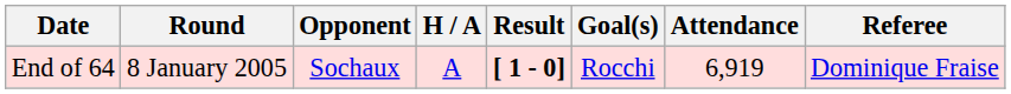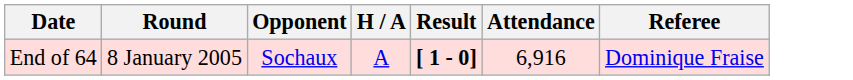- column: Goal(s) | Rocchi
End of 64 | Attendance: 6,919 -> 6,916
